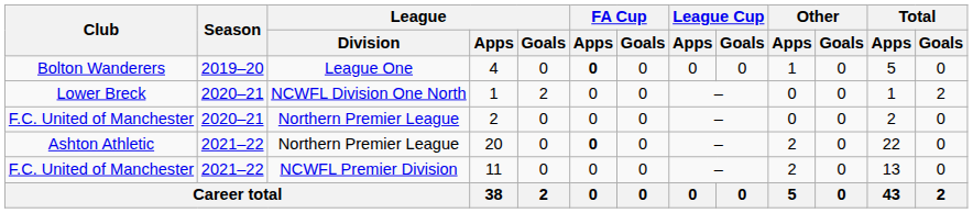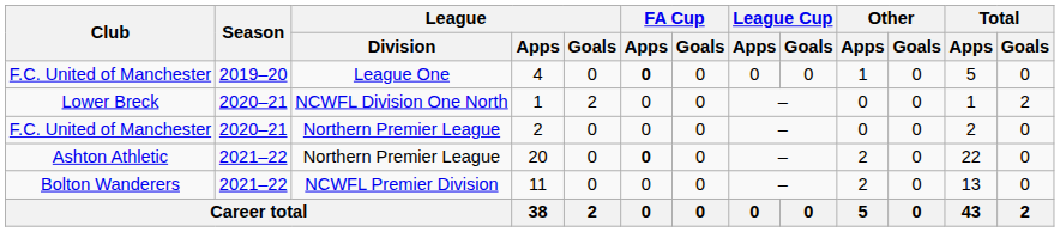4 | Club: Bolton Wanderers -> F.C. United of Manchester
11 | Club: F.C. United of Manchester -> Bolton Wanderers
